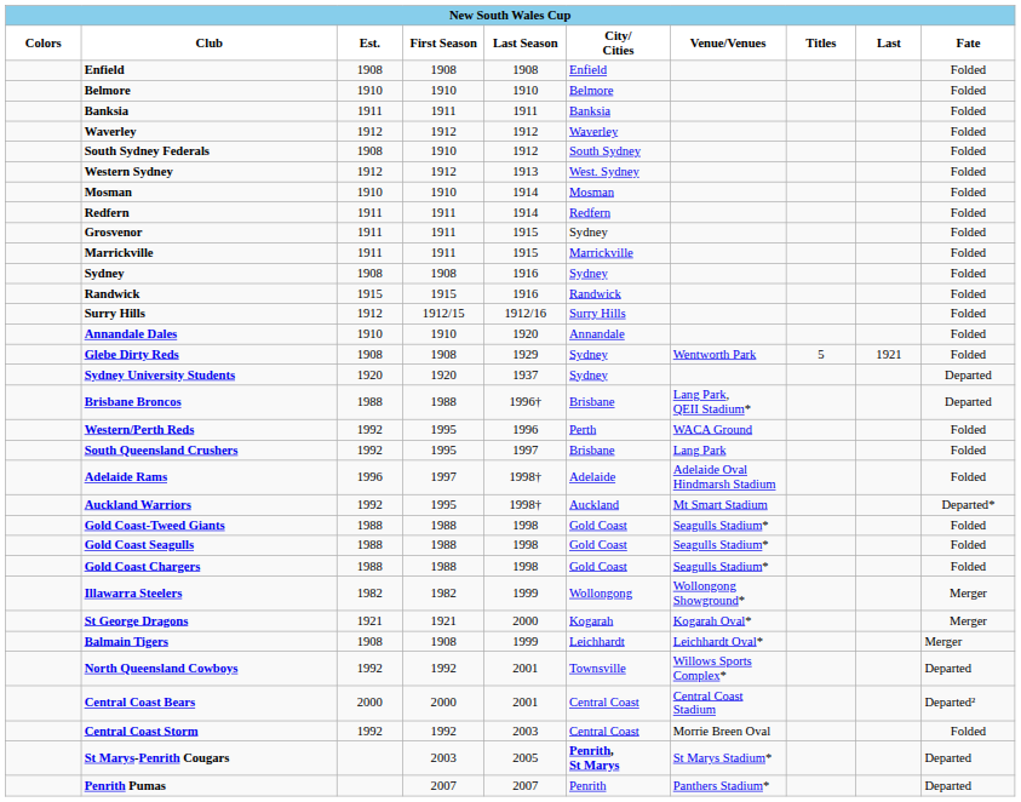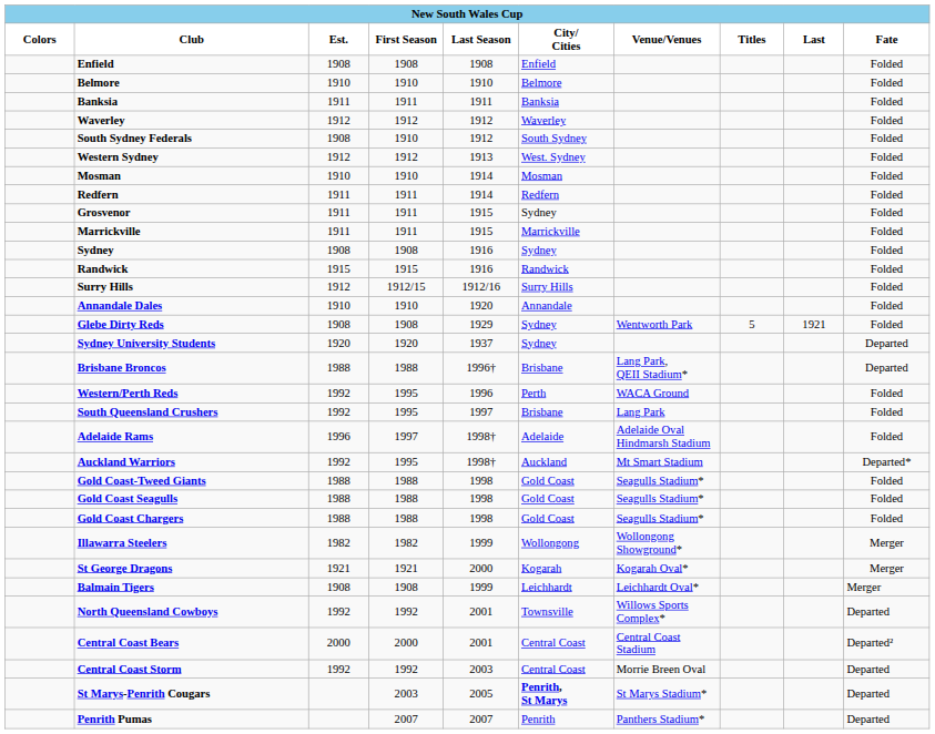Central Coast Storm | Fate: Folded -> Departed
